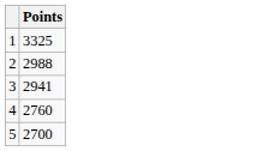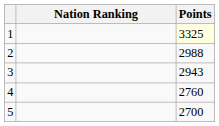+ column: Nation Ranking
1 | Points: no background -> lightyellow background
3 | Points: 2941 -> 2943
